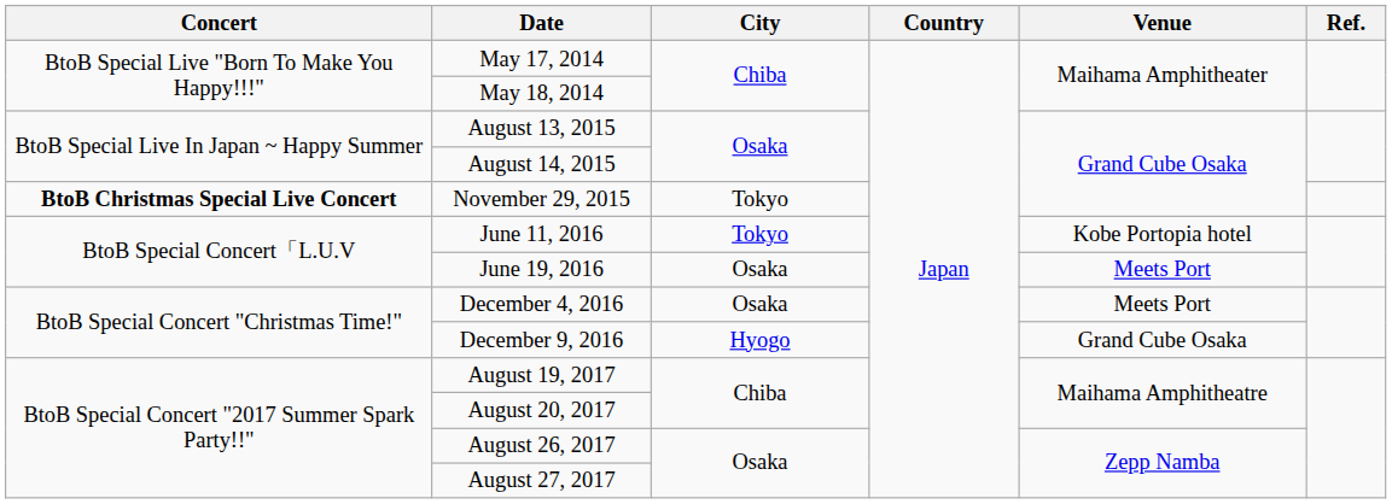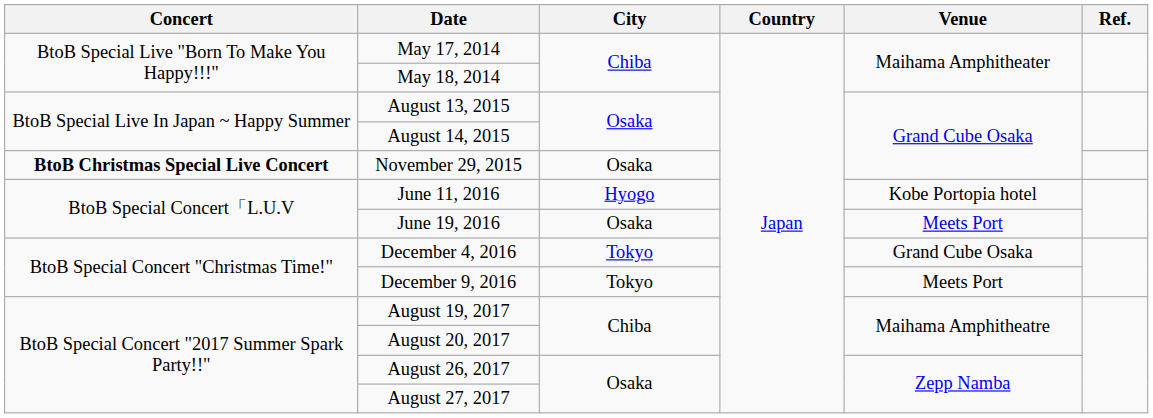November 29, 2015 | City: Tokyo -> Osaka
June 11, 2016 | City: Tokyo -> Hyogo
December 4, 2016 | City: Osaka -> Tokyo
December 4, 2016 | Venue: Meets Port -> Grand Cube Osaka
December 9, 2016 | City: Hyogo -> Tokyo
December 9, 2016 | Venue: Grand Cube Osaka -> Meets Port
